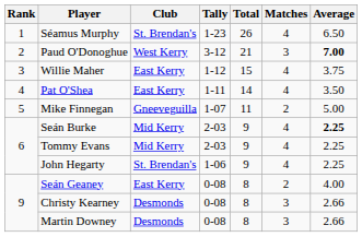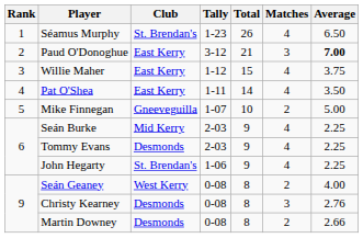Paud O'Donoghue | Club: West Kerry -> East Kerry
Mike Finnegan | Total: 11 -> 10
Seán Burke | Average: bold -> normal
Tommy Evans | Club: Mid Kerry -> Desmonds
Seán Geaney | Club: East Kerry -> West Kerry
Christy Kearney | Average: 2.66 -> 2.76
Martin Downey | Matches: 3 -> 2
